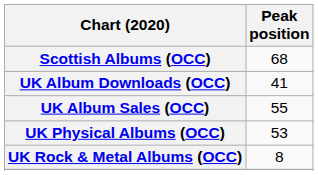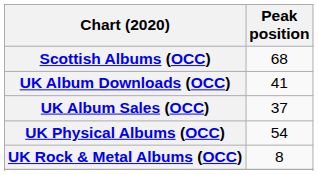UK Album Sales (OCC) | Peak position: 55 -> 37
UK Physical Albums (OCC) | Peak position: 53 -> 54
